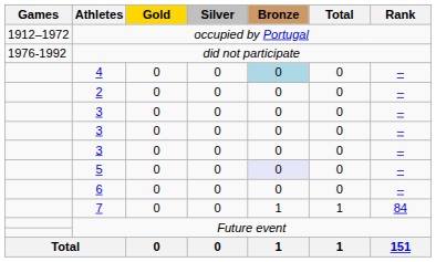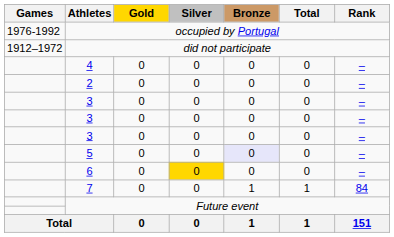occupied by Portugal | Games: 1912–1972 -> 1976-1992
did not participate | Games: 1976-1992 -> 1912–1972
4 | Bronze: lightblue background -> no background
6 | Silver: no background -> gold background
